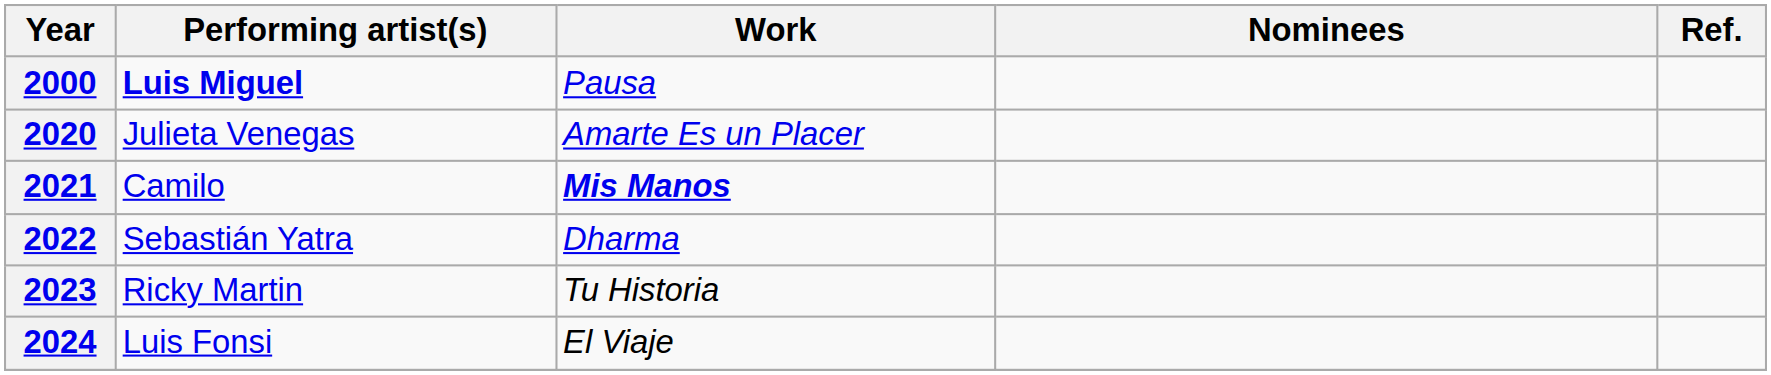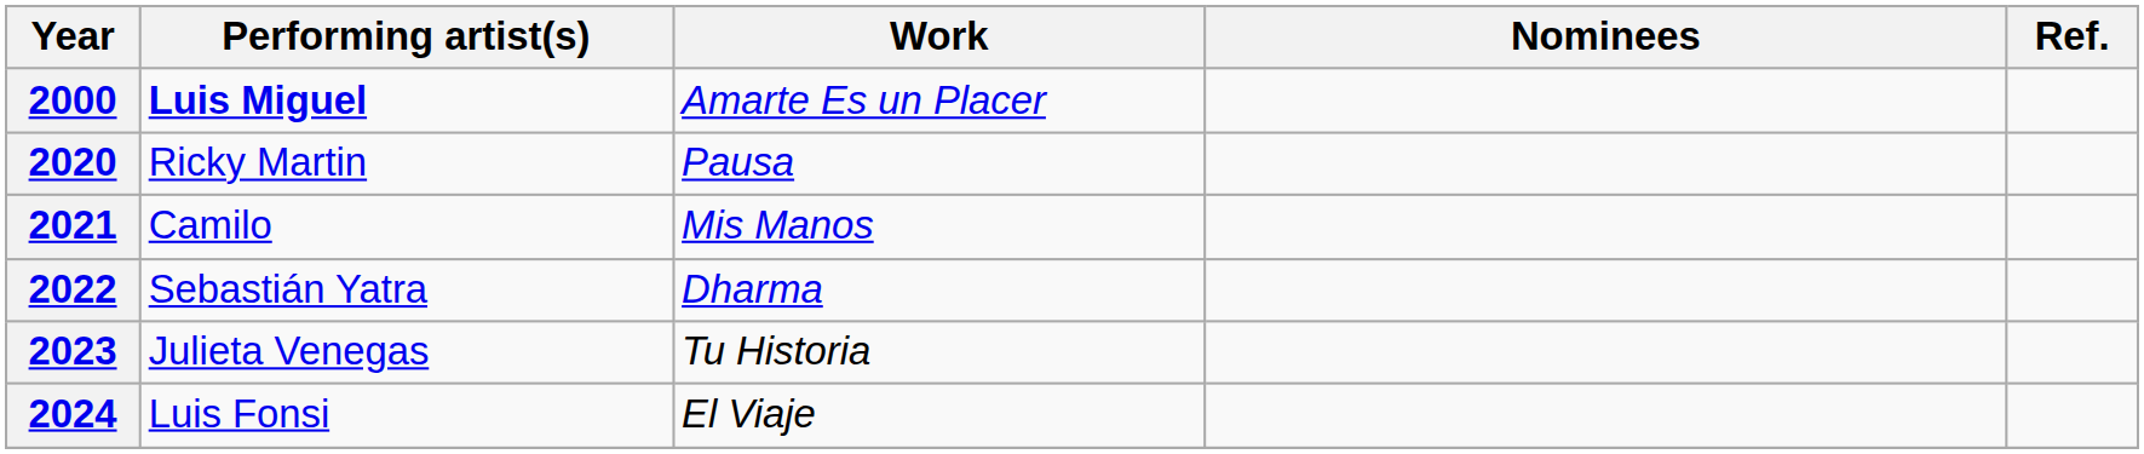2000 | Work: Pausa -> Amarte Es un Placer
2020 | Performing artist(s): Julieta Venegas -> Ricky Martin
2020 | Work: Amarte Es un Placer -> Pausa
2021 | Work: bold -> normal
2023 | Performing artist(s): Ricky Martin -> Julieta Venegas
